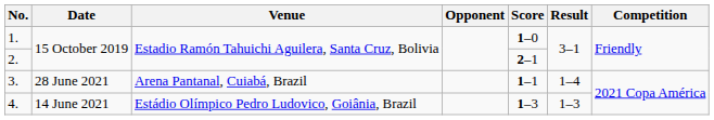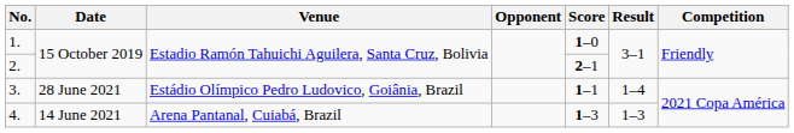3. | Venue: Arena Pantanal, Cuiabá, Brazil -> Estádio Olímpico Pedro Ludovico, Goiânia, Brazil
4. | Venue: Estádio Olímpico Pedro Ludovico, Goiânia, Brazil -> Arena Pantanal, Cuiabá, Brazil
